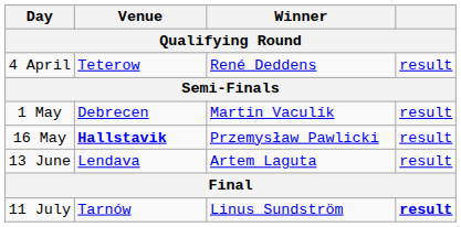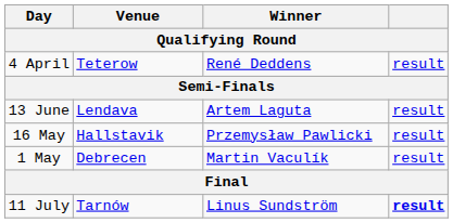rows swapped: 1 May <-> 13 June
16 May | Venue: bold -> normal
